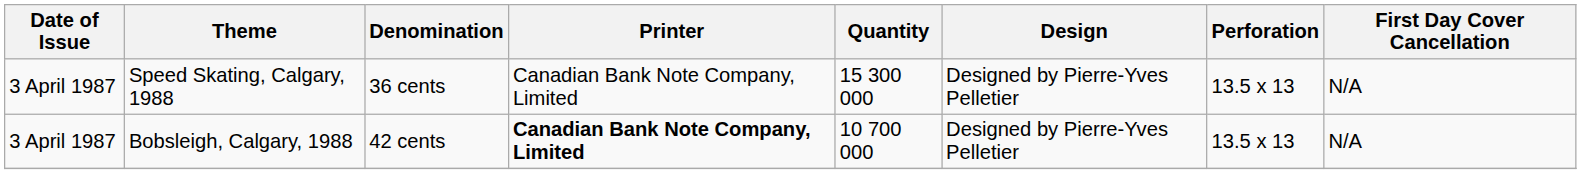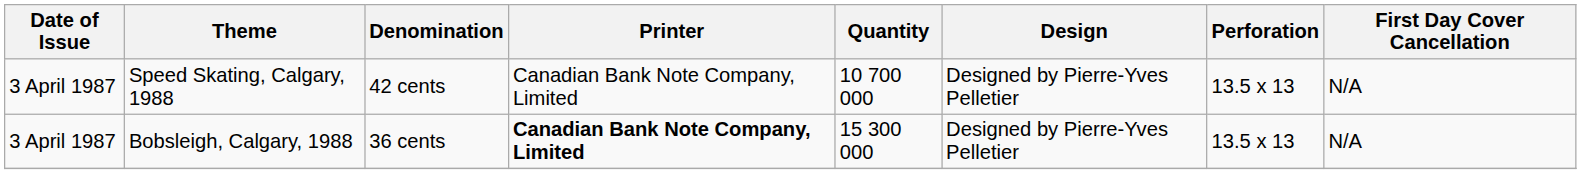Speed Skating, Calgary, 1988 | Denomination: 36 cents -> 42 cents
Speed Skating, Calgary, 1988 | Quantity: 15 300 000 -> 10 700 000
Bobsleigh, Calgary, 1988 | Denomination: 42 cents -> 36 cents
Bobsleigh, Calgary, 1988 | Quantity: 10 700 000 -> 15 300 000
